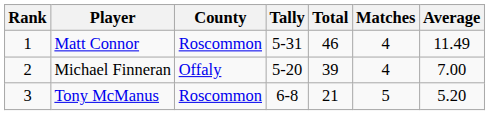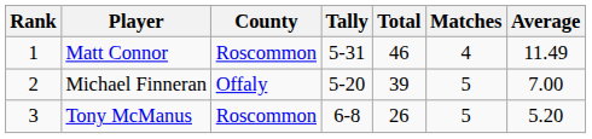Michael Finneran | Matches: 4 -> 5
Tony McManus | Total: 21 -> 26
